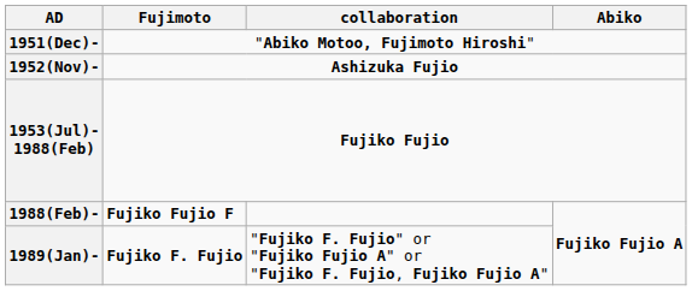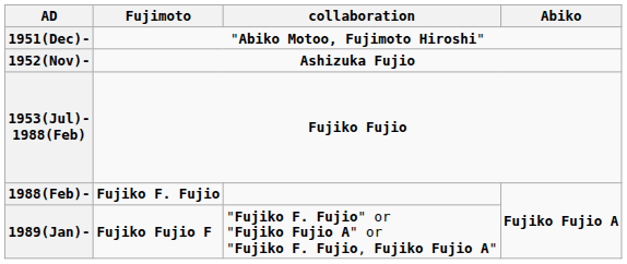1988(Feb)- | Fujimoto: Fujiko Fujio F -> Fujiko F. Fujio
1989(Jan)- | Fujimoto: Fujiko F. Fujio -> Fujiko Fujio F
